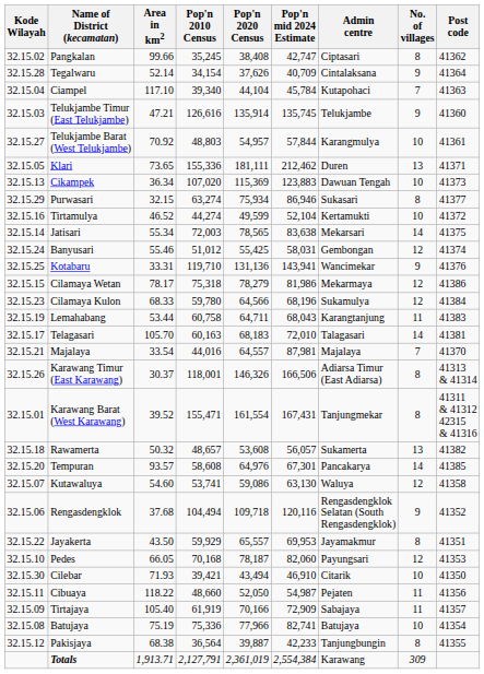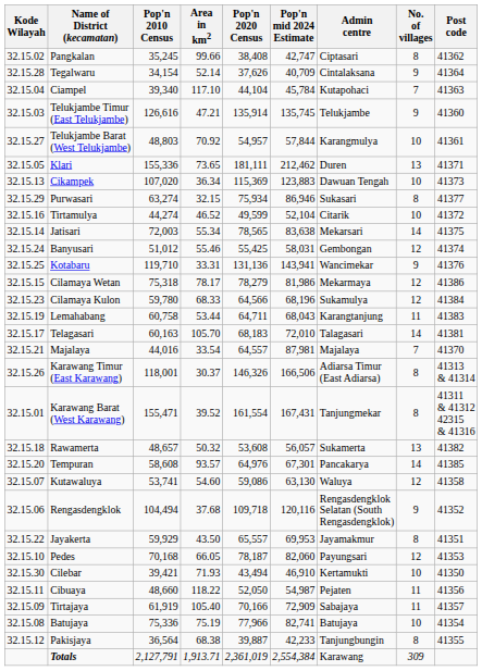columns swapped: Area in km2 <-> Pop'n 2010 Census
Tirtamulya | Admin centre: Kertamukti -> Citarik
Cilebar | Admin centre: Citarik -> Kertamukti
